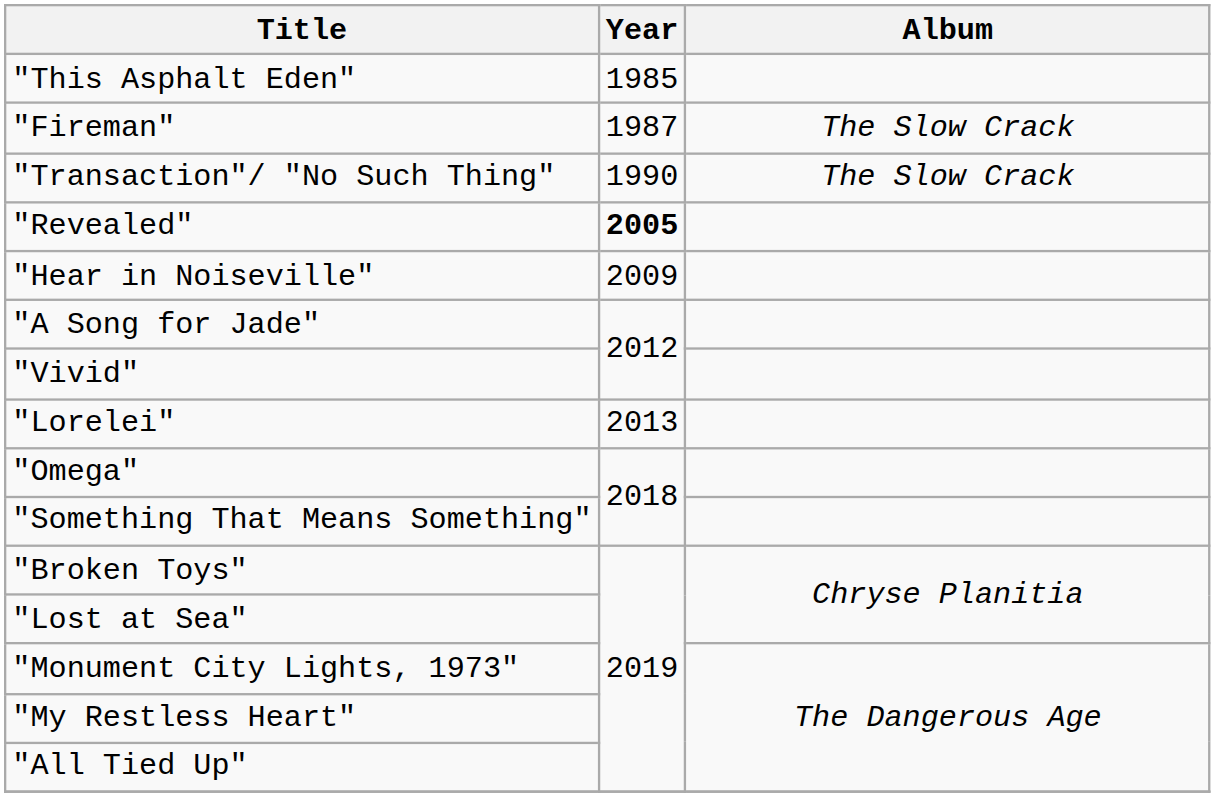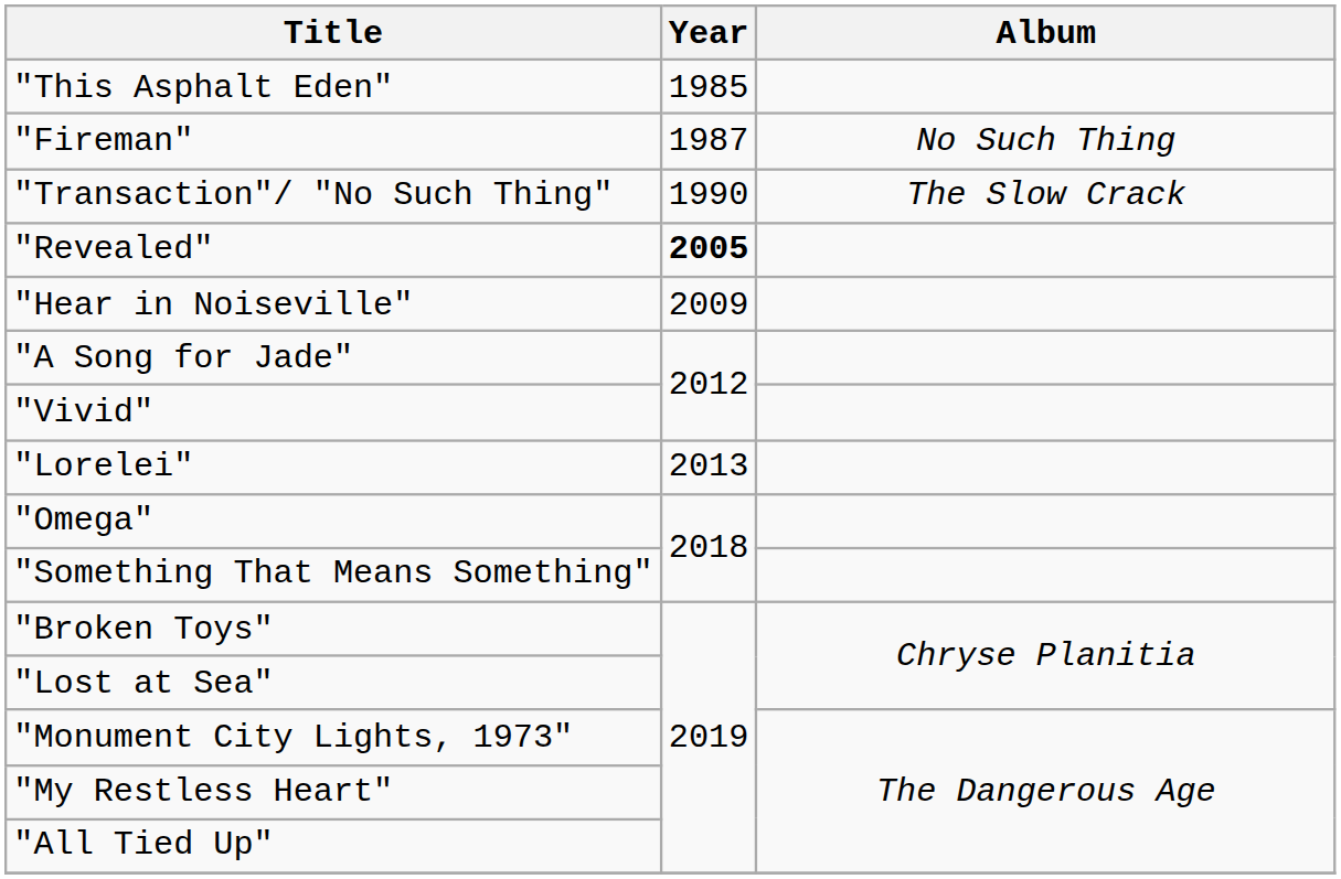"Fireman" | Album: The Slow Crack -> No Such Thing
